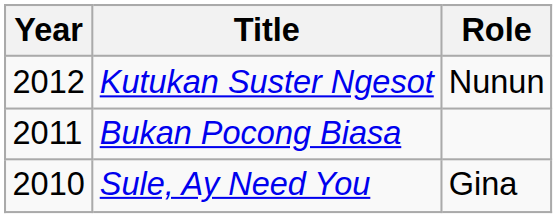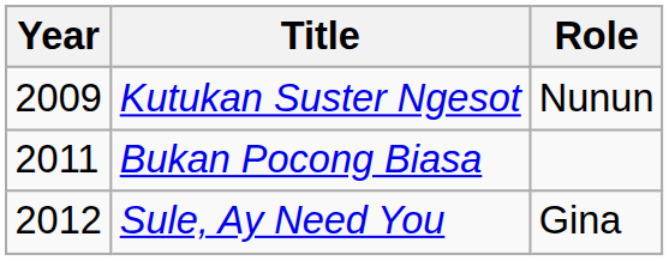Kutukan Suster Ngesot | Year: 2012 -> 2009
Sule, Ay Need You | Year: 2010 -> 2012
